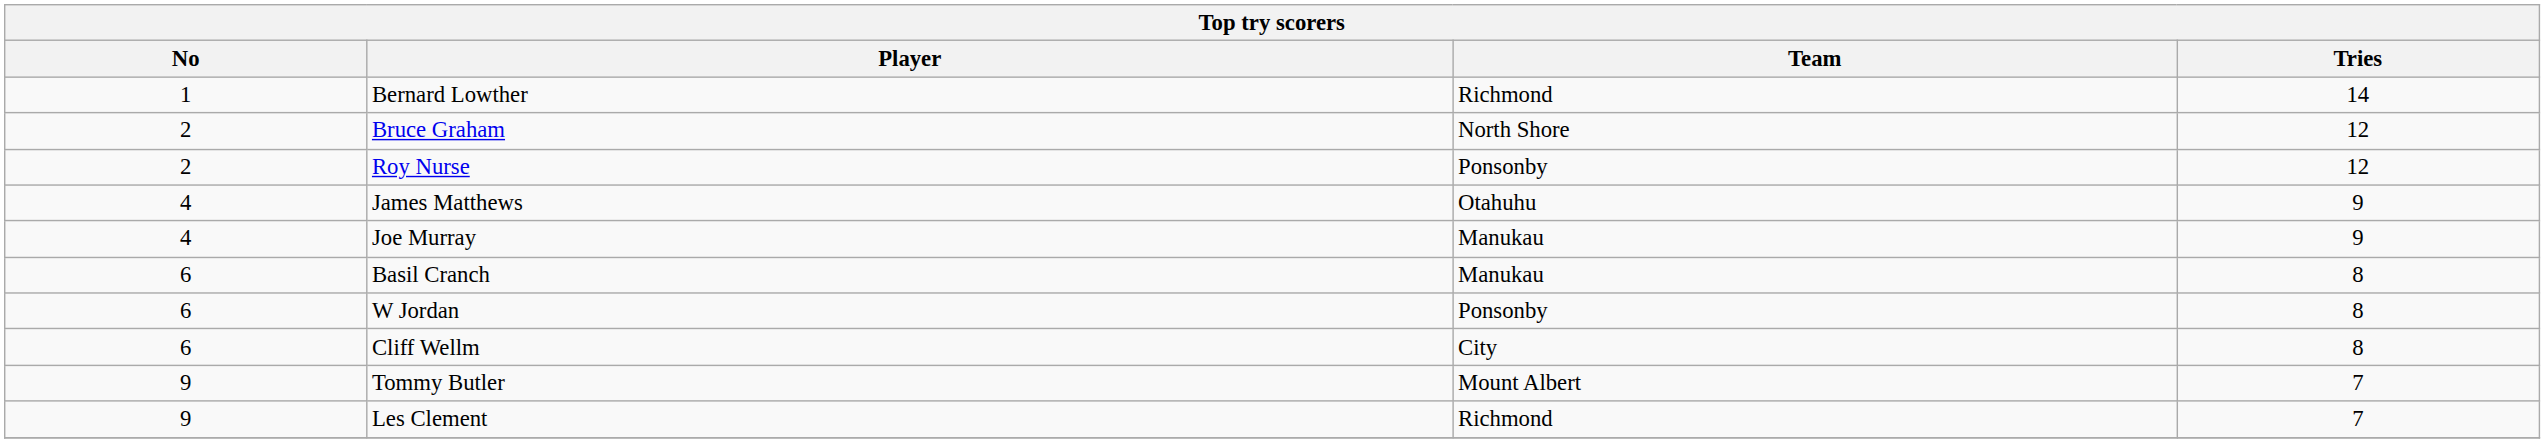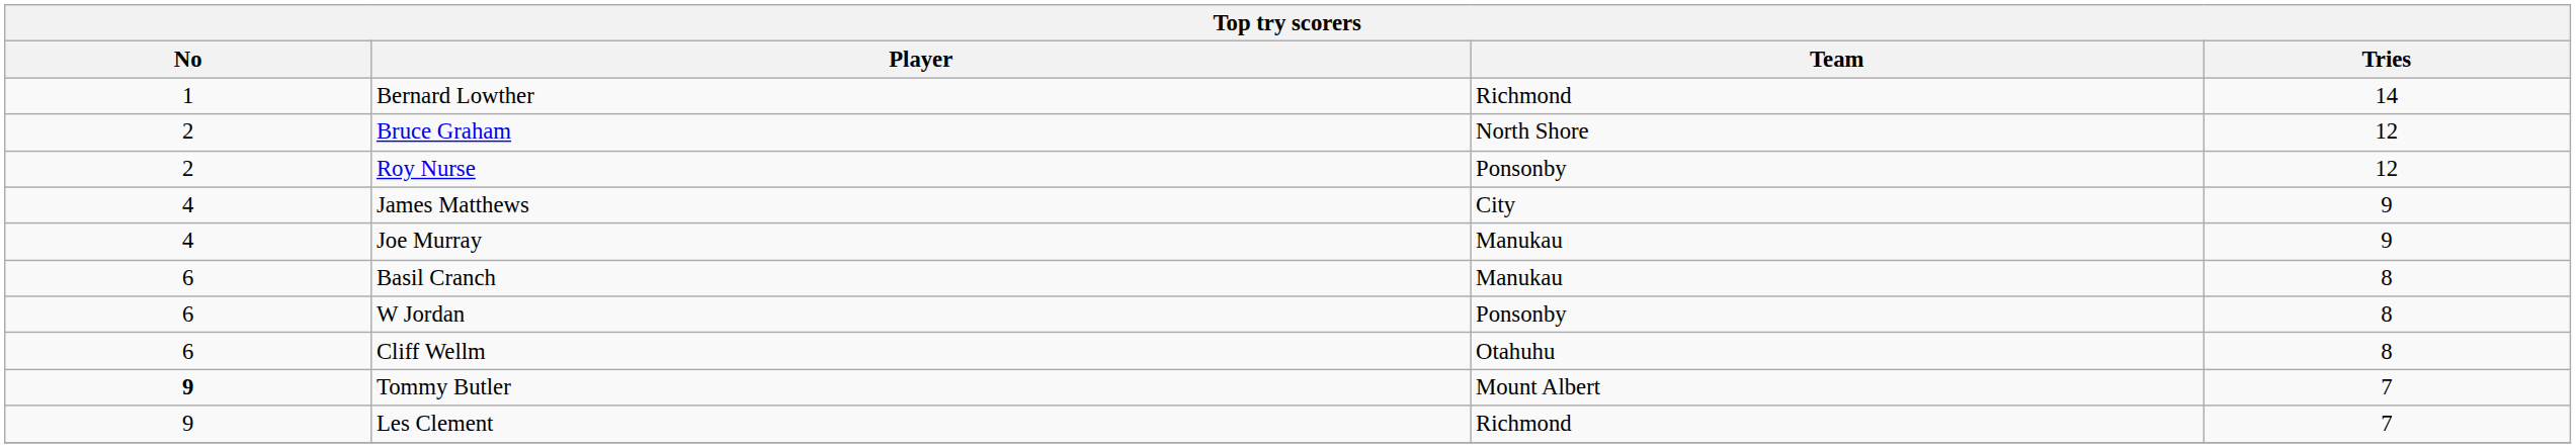James Matthews | Team: Otahuhu -> City
Cliff Wellm | Team: City -> Otahuhu
Tommy Butler | No: normal -> bold
